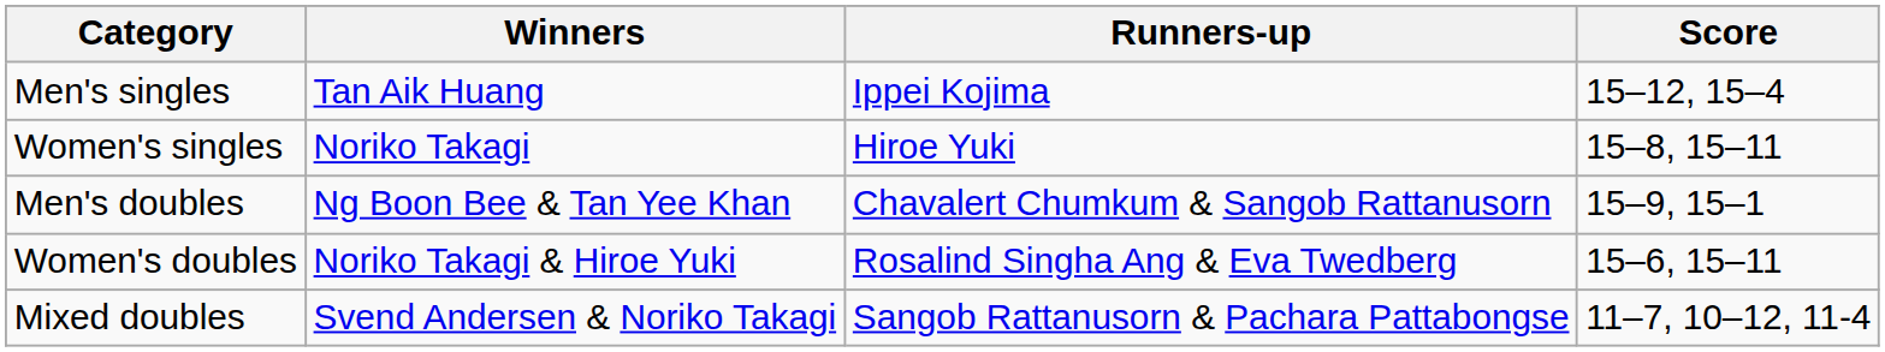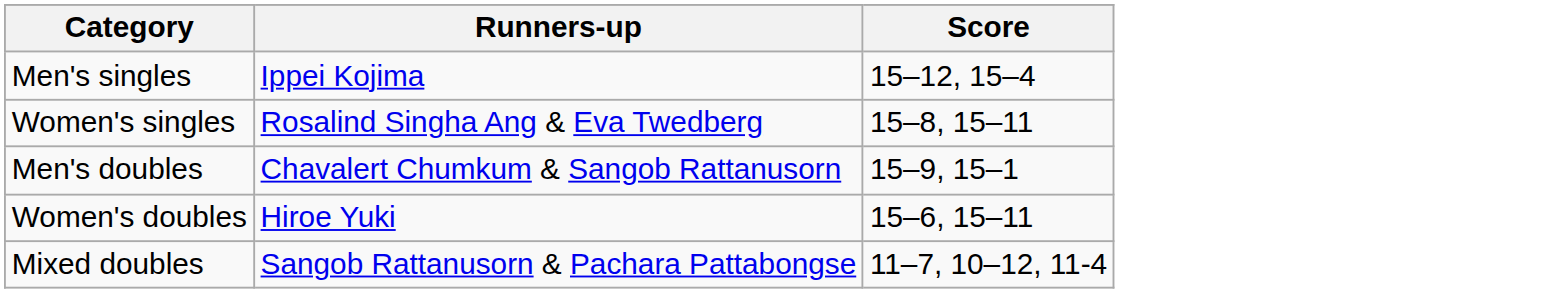- column: Winners | Tan Aik Huang | Noriko Takagi | Ng Boon Bee & Tan Yee Khan | Noriko Takagi & Hiroe Yuki | Svend Andersen & Noriko Takagi
Women's singles | Runners-up: Hiroe Yuki -> Rosalind Singha Ang & Eva Twedberg
Women's doubles | Runners-up: Rosalind Singha Ang & Eva Twedberg -> Hiroe Yuki
